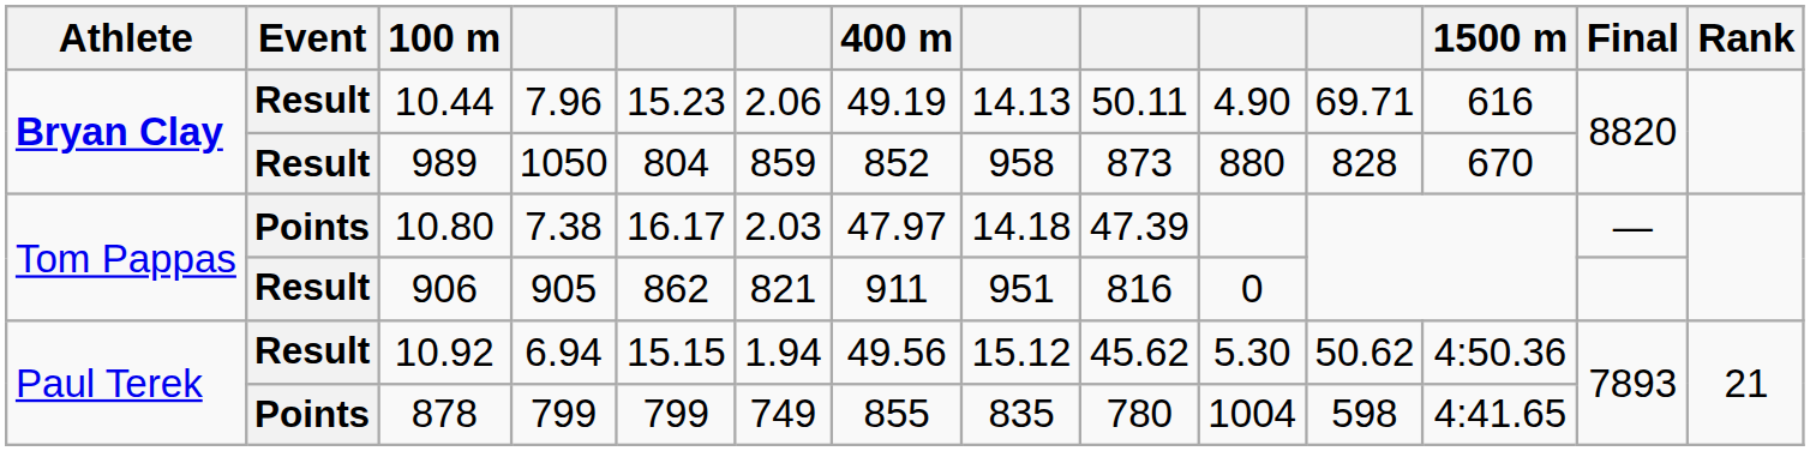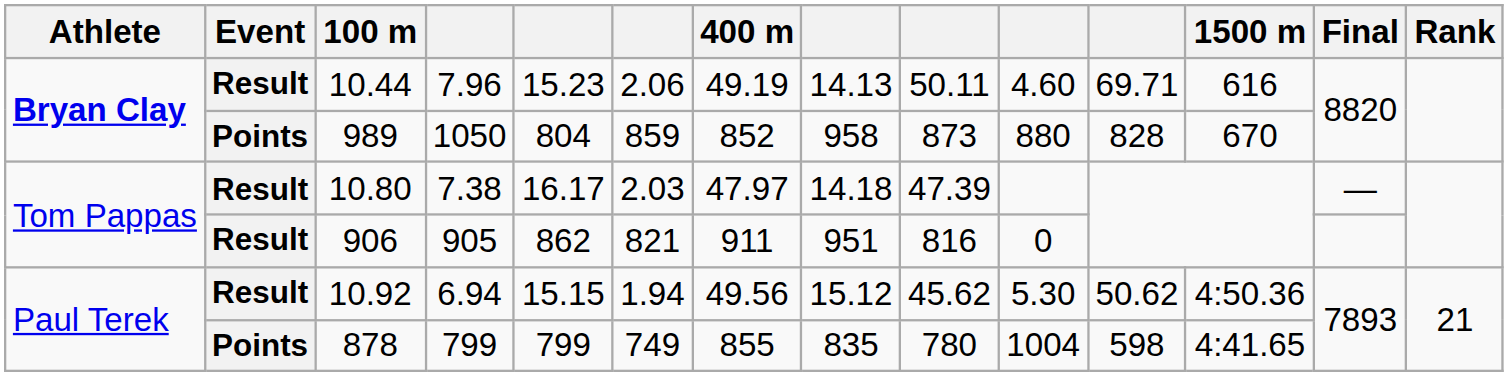10.44 | column 10: 4.90 -> 4.60
989 | Event: Result -> Points
10.80 | Event: Points -> Result
